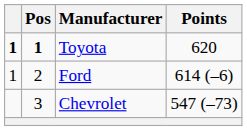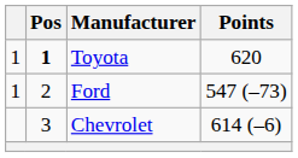Toyota | column 1: bold -> normal
Ford | Points: 614 (–6) -> 547 (–73)
Chevrolet | Points: 547 (–73) -> 614 (–6)
